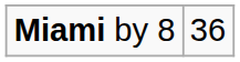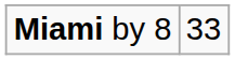Miami by 8 | column 2: 36 -> 33
